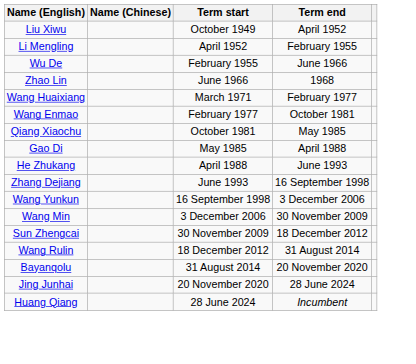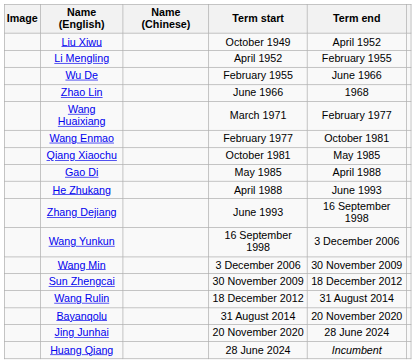+ column: Image
